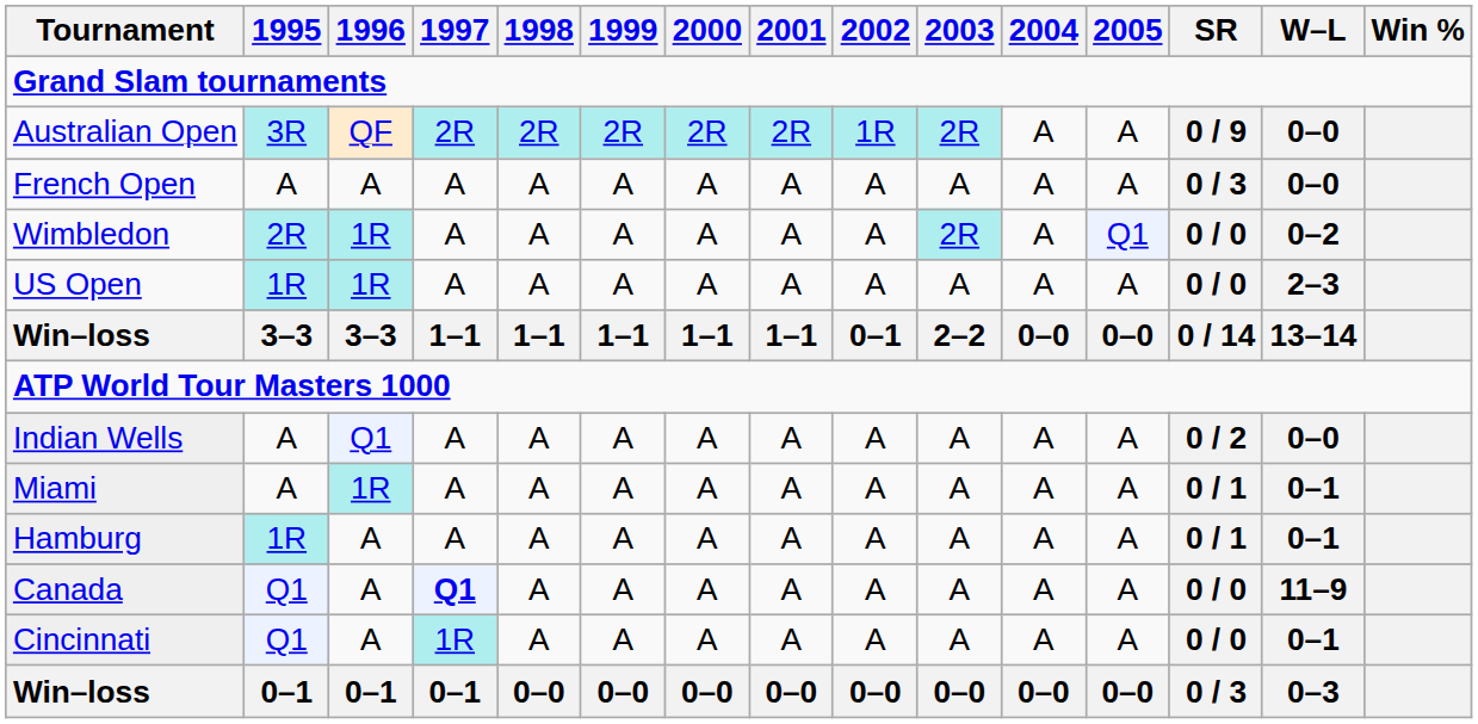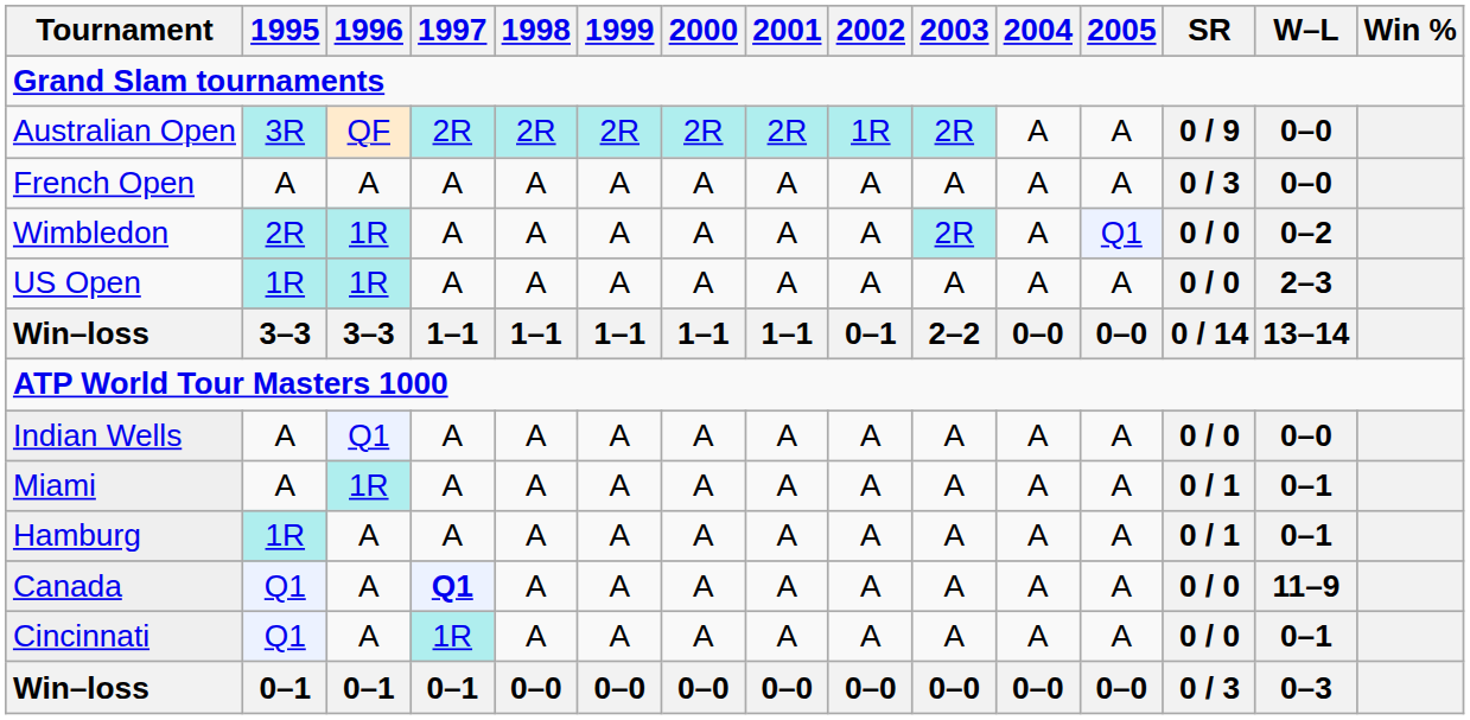Indian Wells | SR: 0 / 2 -> 0 / 0
